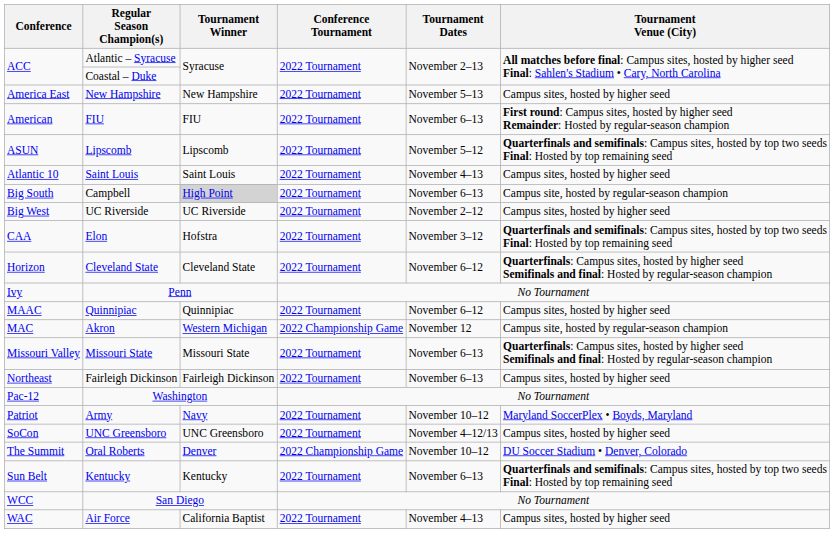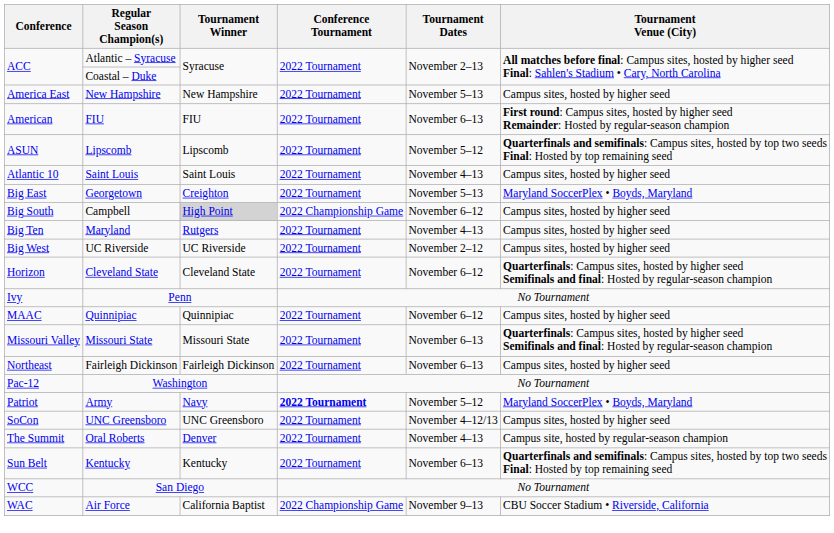+ row: Big East | Georgetown | Creighton | 2022 Tournament | November 5–13 | Maryland SoccerPlex • Boyds, Maryland
Campbell | Conference Tournament: 2022 Tournament -> 2022 Championship Game
Campbell | Tournament Dates: November 6–13 -> November 6–12
Campbell | Tournament Venue (City): Campus site, hosted by regular-season champion -> Campus sites, hosted by higher seed
+ row: Big Ten | Maryland | Rutgers | 2022 Tournament | November 4–13 | Campus sites, hosted by higher seed
- row: CAA | Elon | Hofstra | 2022 Tournament | November 3–12 | Quarterfinals and semifinals: Campus sites, hosted by top two seeds Final: Hosted by top remaining seed
- row: MAC | Akron | Western Michigan | 2022 Championship Game | November 12 | Campus site, hosted by regular-season champion
Army | Conference Tournament: normal -> bold
Army | Tournament Dates: November 10–12 -> November 5–12
Oral Roberts | Conference Tournament: 2022 Championship Game -> 2022 Tournament
Oral Roberts | Tournament Dates: November 10–12 -> November 4–13
Oral Roberts | Tournament Venue (City): DU Soccer Stadium • Denver, Colorado -> Campus site, hosted by regular-season champion
Air Force | Conference Tournament: 2022 Tournament -> 2022 Championship Game
Air Force | Tournament Dates: November 4–13 -> November 9–13
Air Force | Tournament Venue (City): Campus sites, hosted by higher seed -> CBU Soccer Stadium • Riverside, California
